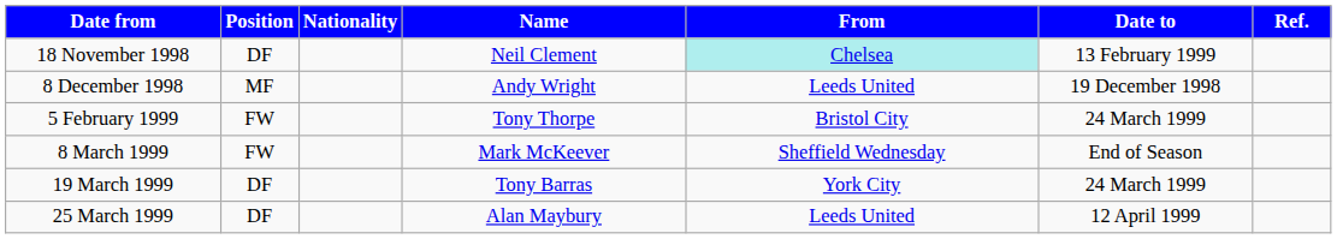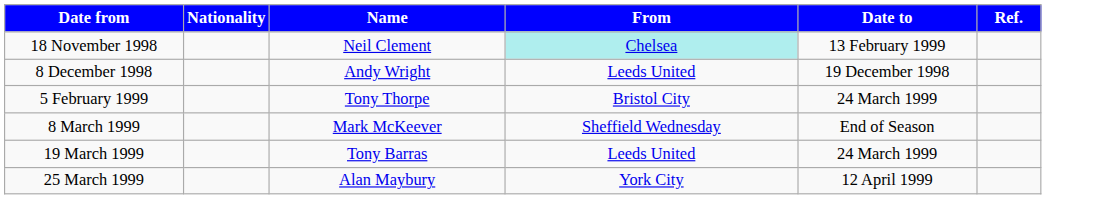- column: Position | DF | MF | FW | FW | DF | DF
19 March 1999 | From: York City -> Leeds United
25 March 1999 | From: Leeds United -> York City
